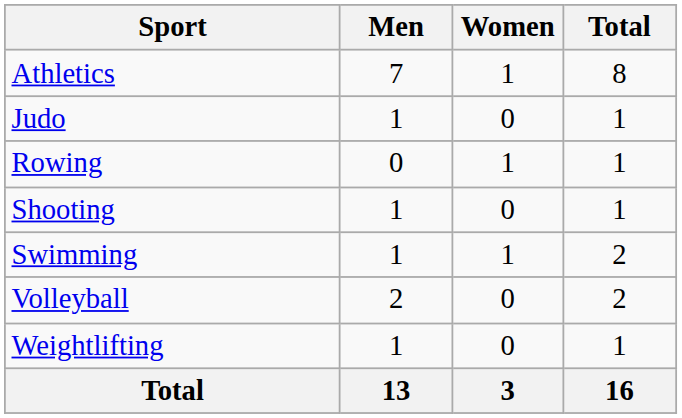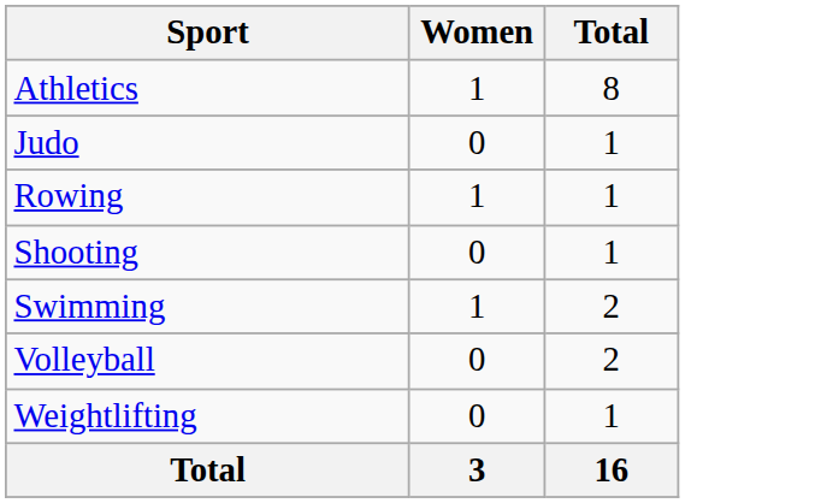- column: Men | 7 | 1 | 0 | 1 | 1 | 2 | 1 | 13
